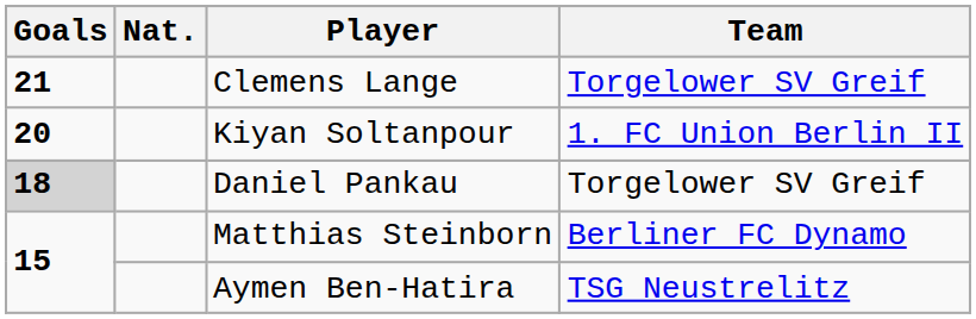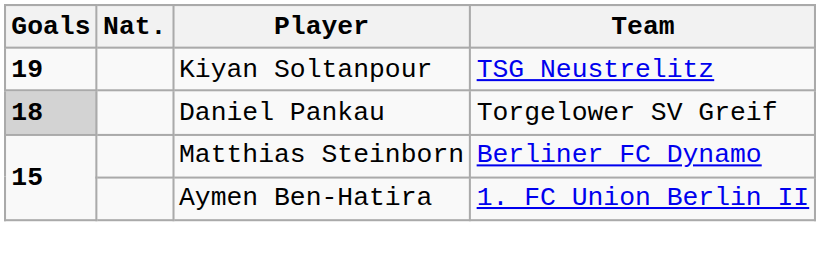- row: 21 | Clemens Lange | Torgelower SV Greif
Kiyan Soltanpour | Goals: 20 -> 19
Kiyan Soltanpour | Team: 1. FC Union Berlin II -> TSG Neustrelitz
Aymen Ben-Hatira | Team: TSG Neustrelitz -> 1. FC Union Berlin II
